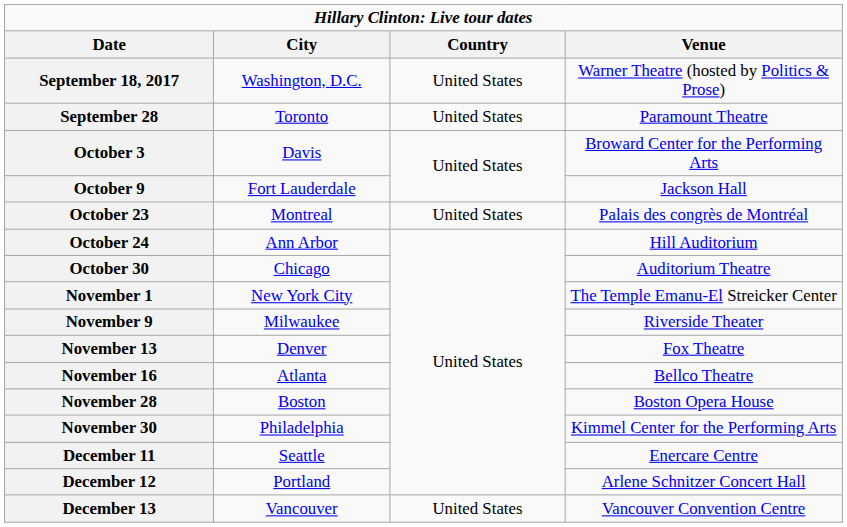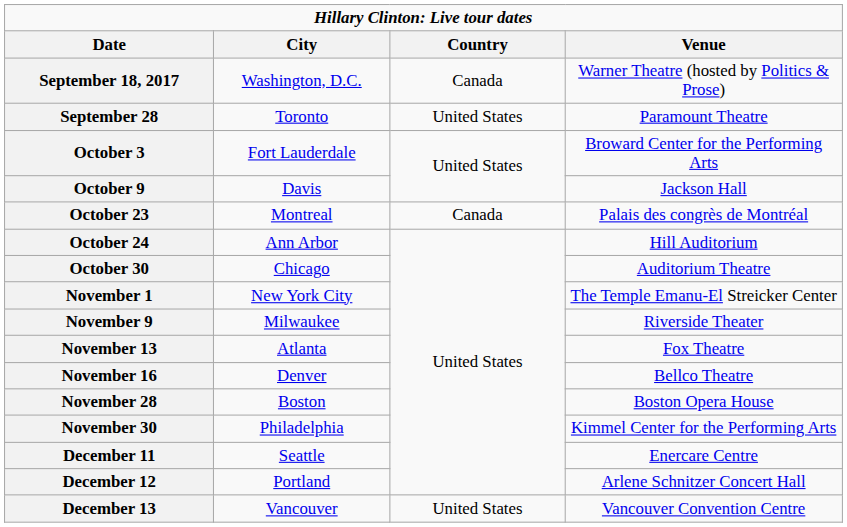September 18, 2017 | column 3: United States -> Canada
October 3 | column 2: Davis -> Fort Lauderdale
October 9 | column 2: Fort Lauderdale -> Davis
October 23 | column 3: United States -> Canada
November 13 | column 2: Denver -> Atlanta
November 16 | column 2: Atlanta -> Denver
